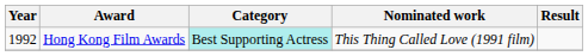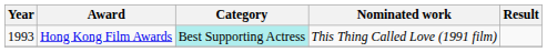Hong Kong Film Awards | Year: 1992 -> 1993
